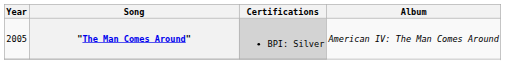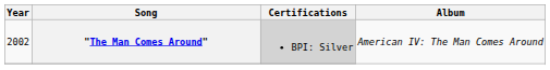"The Man Comes Around" | Year: 2005 -> 2002
